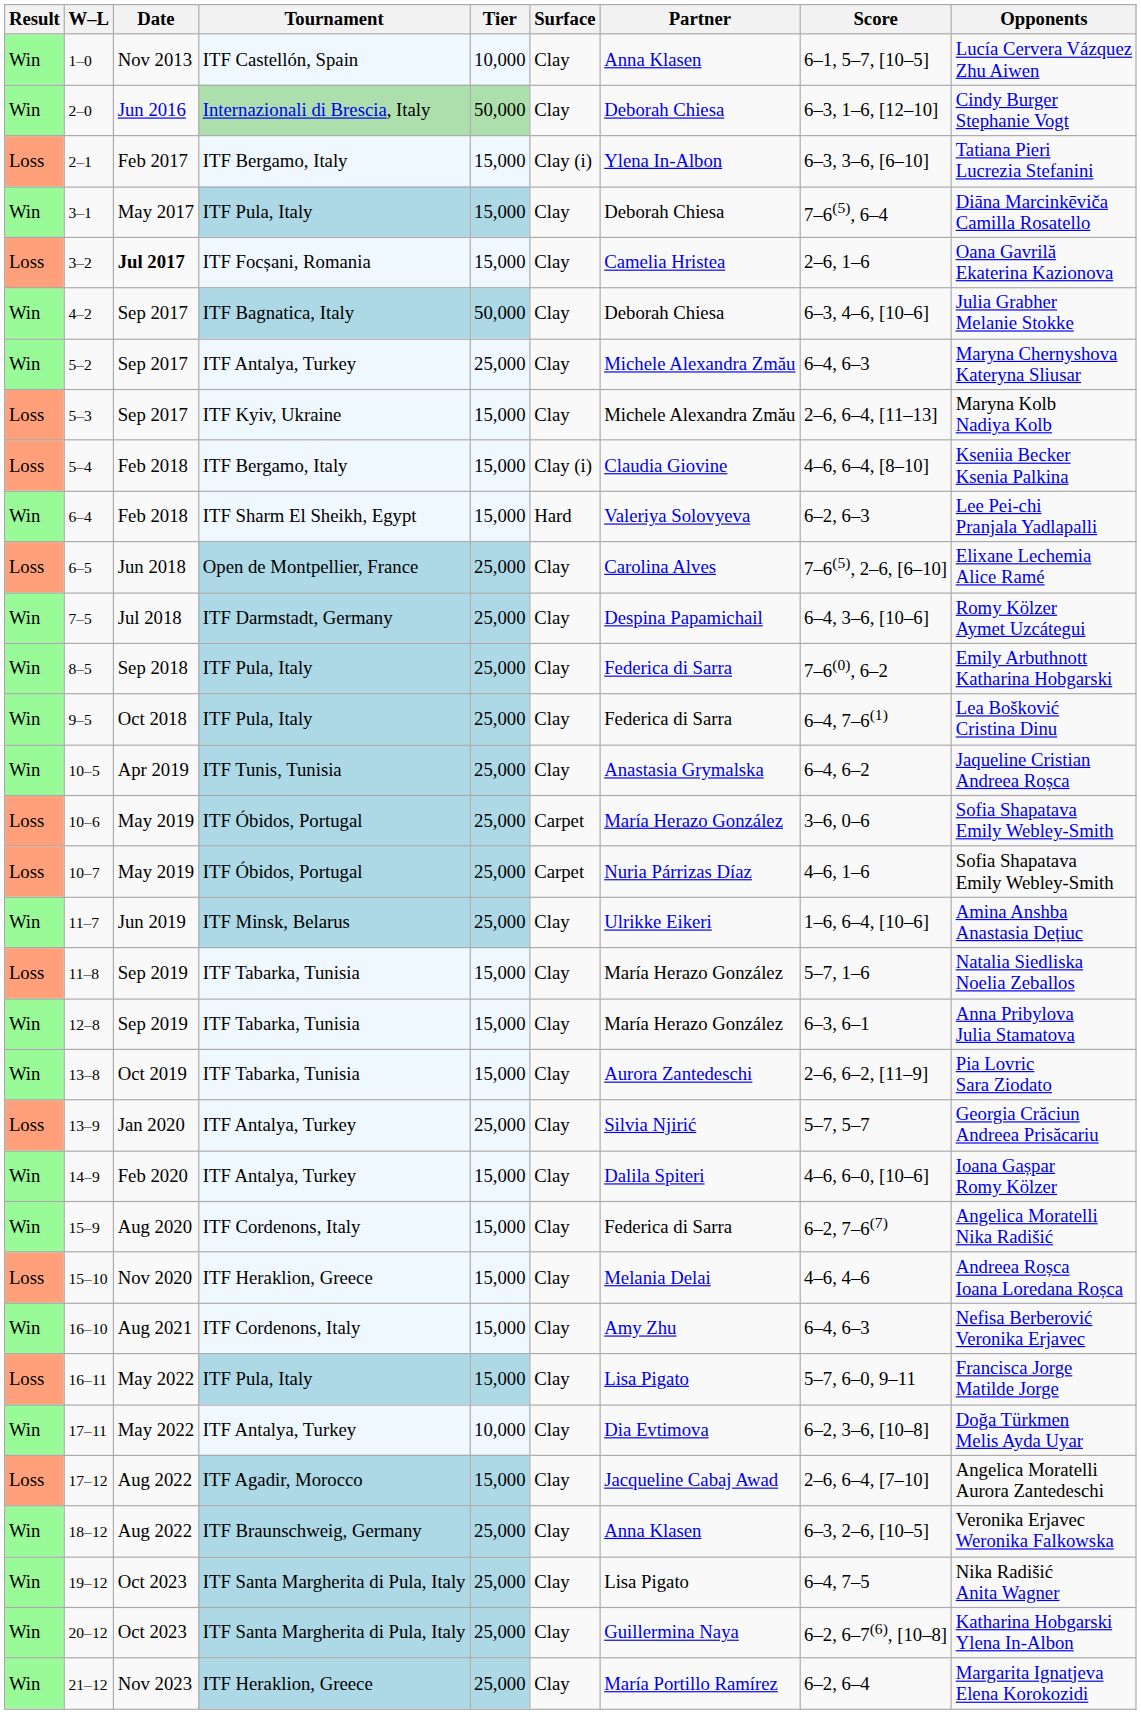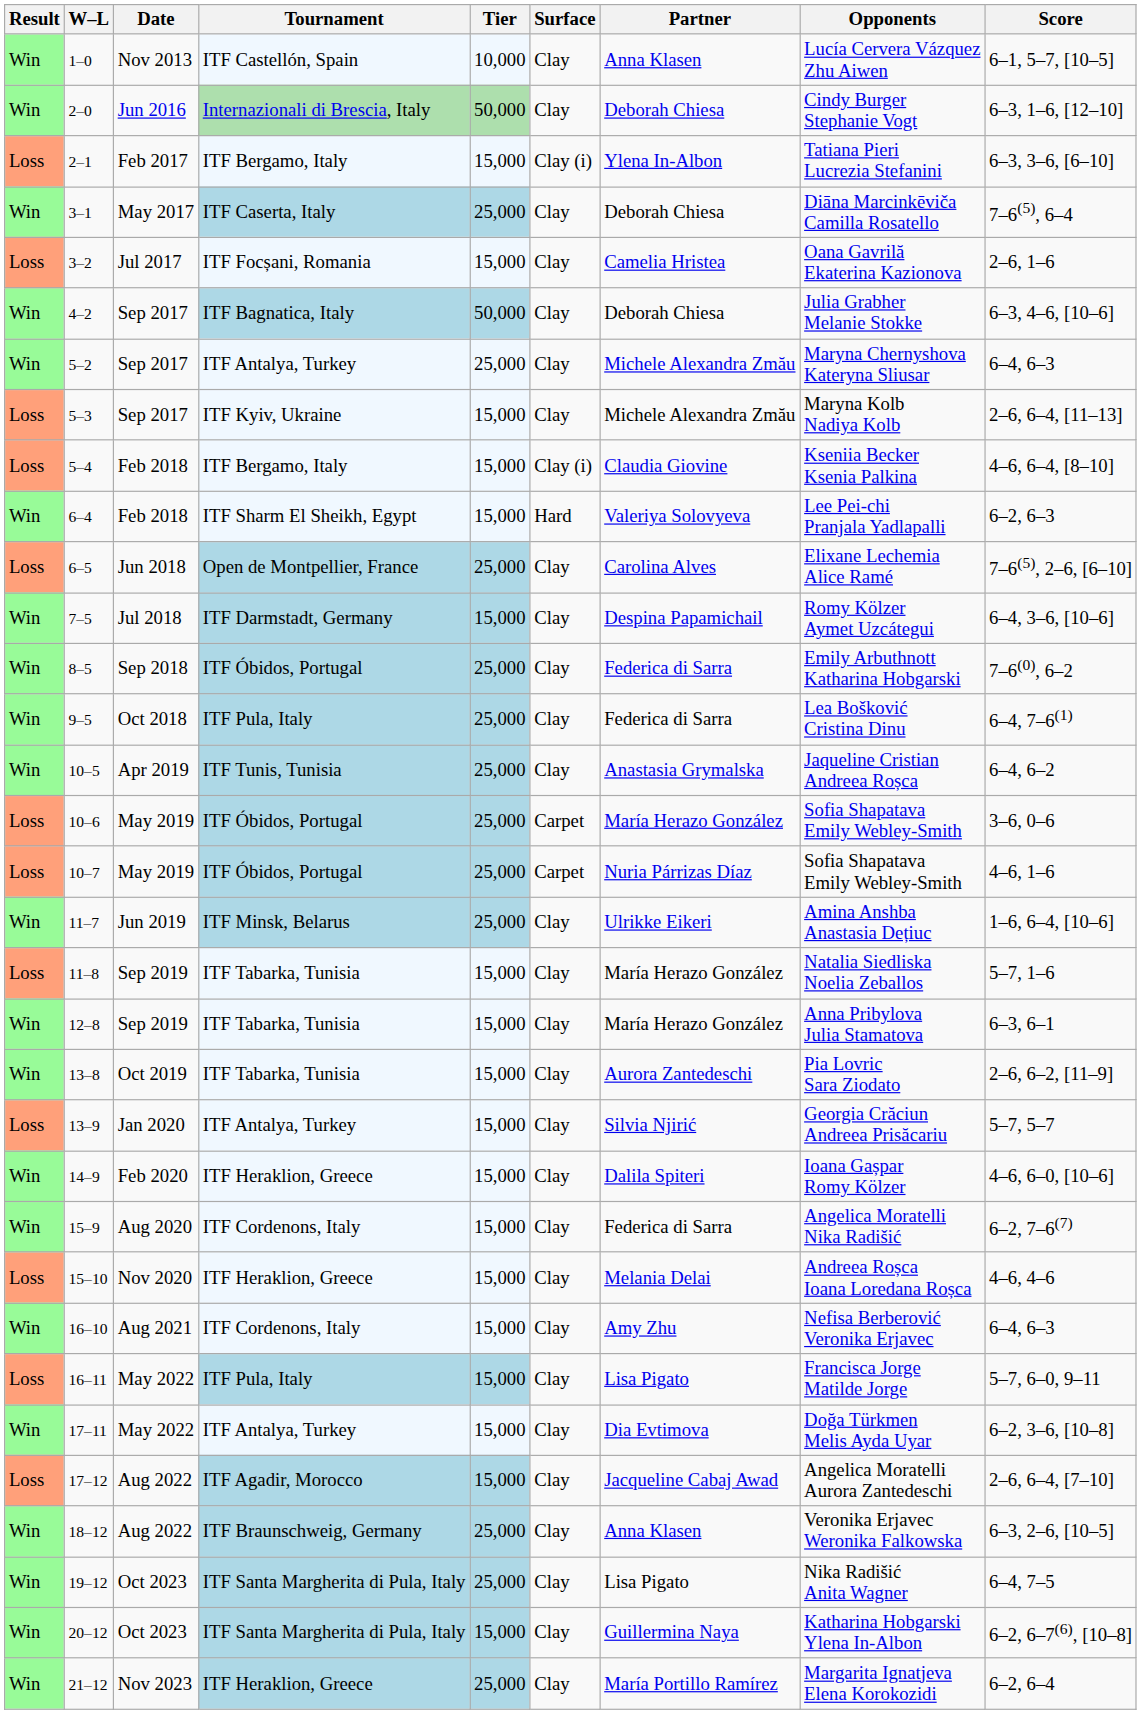columns swapped: Opponents <-> Score
3–1 | Tournament: ITF Pula, Italy -> ITF Caserta, Italy
3–1 | Tier: 15,000 -> 25,000
3–2 | Date: bold -> normal
7–5 | Tier: 25,000 -> 15,000
8–5 | Tournament: ITF Pula, Italy -> ITF Óbidos, Portugal
13–9 | Tier: 25,000 -> 15,000
14–9 | Tournament: ITF Antalya, Turkey -> ITF Heraklion, Greece
17–11 | Tier: 10,000 -> 15,000
20–12 | Tier: 25,000 -> 15,000
